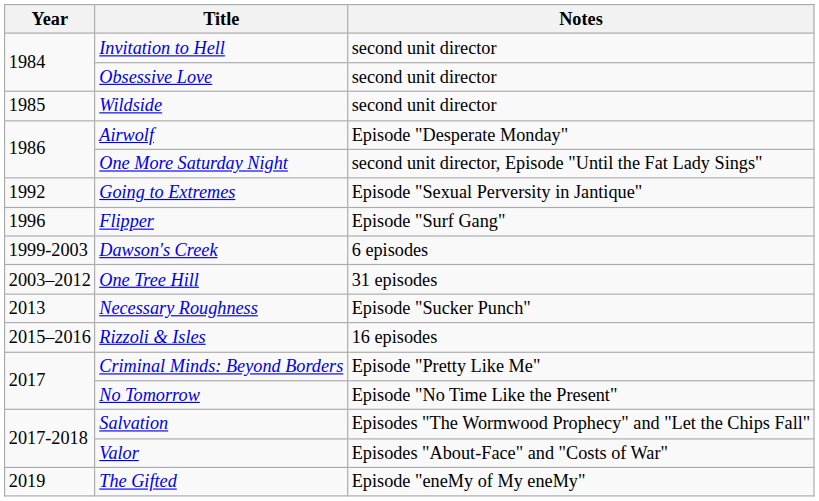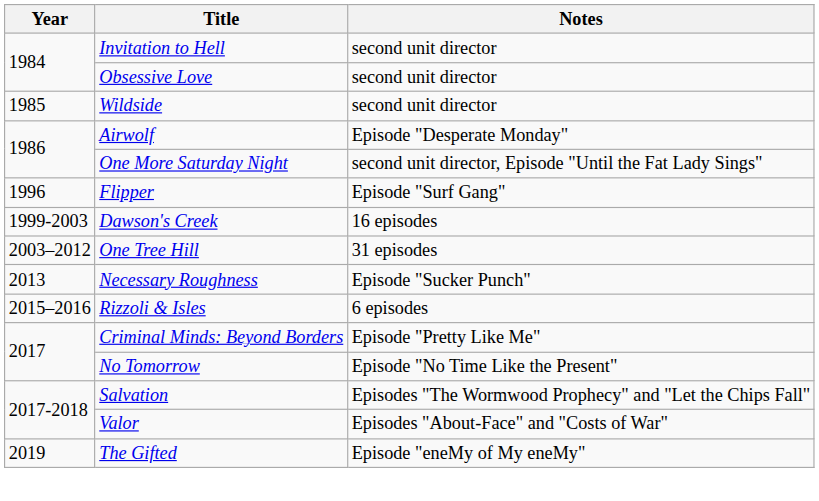- row: 1992 | Going to Extremes | Episode "Sexual Perversity in Jantique"
Dawson's Creek | Notes: 6 episodes -> 16 episodes
Rizzoli & Isles | Notes: 16 episodes -> 6 episodes
